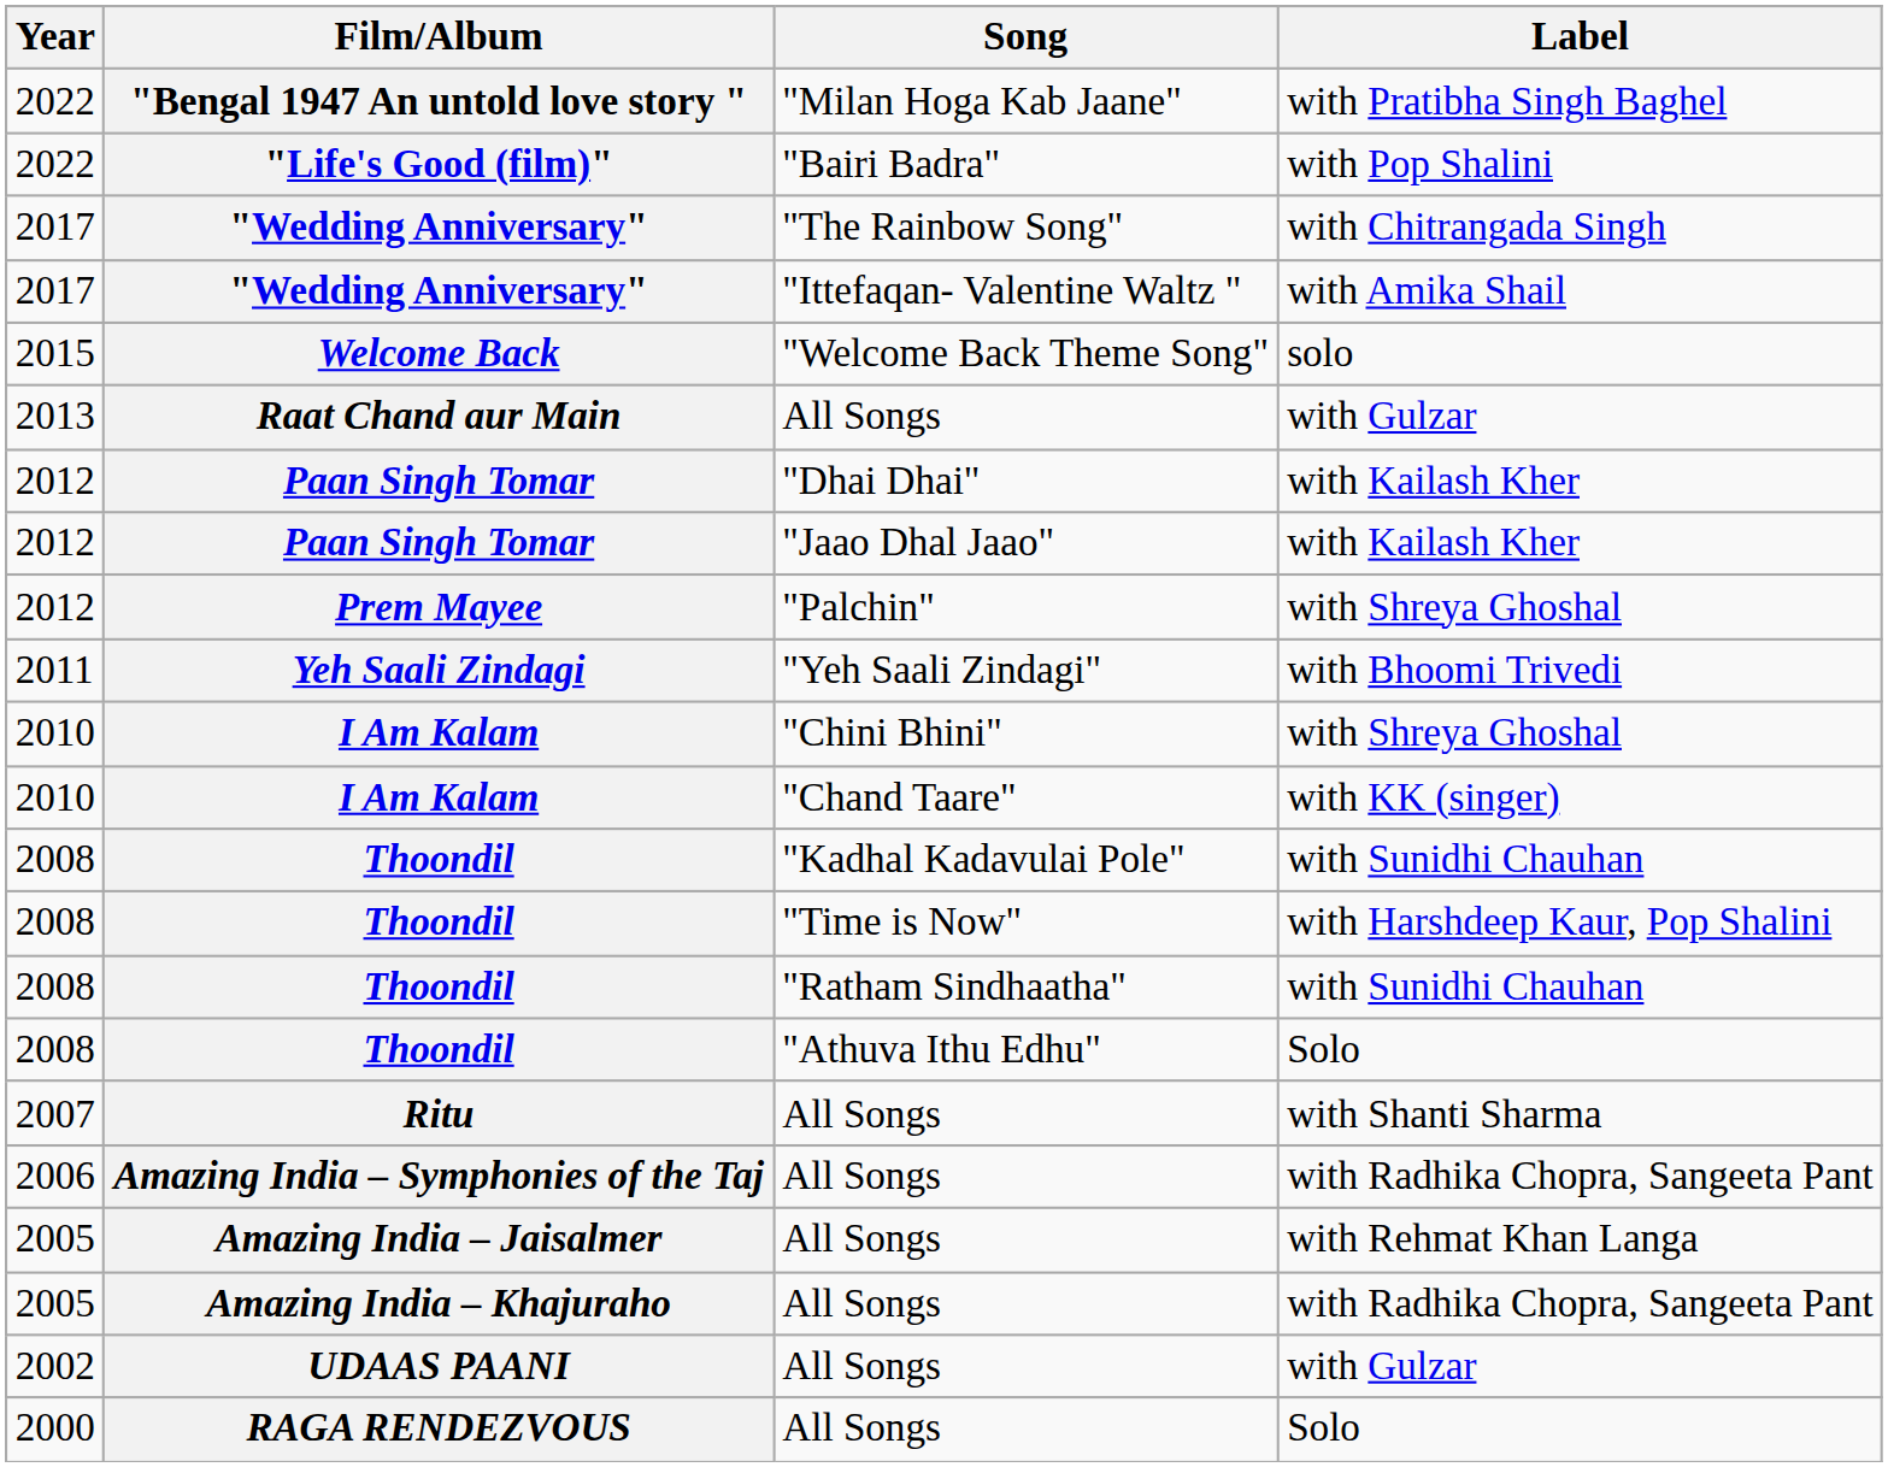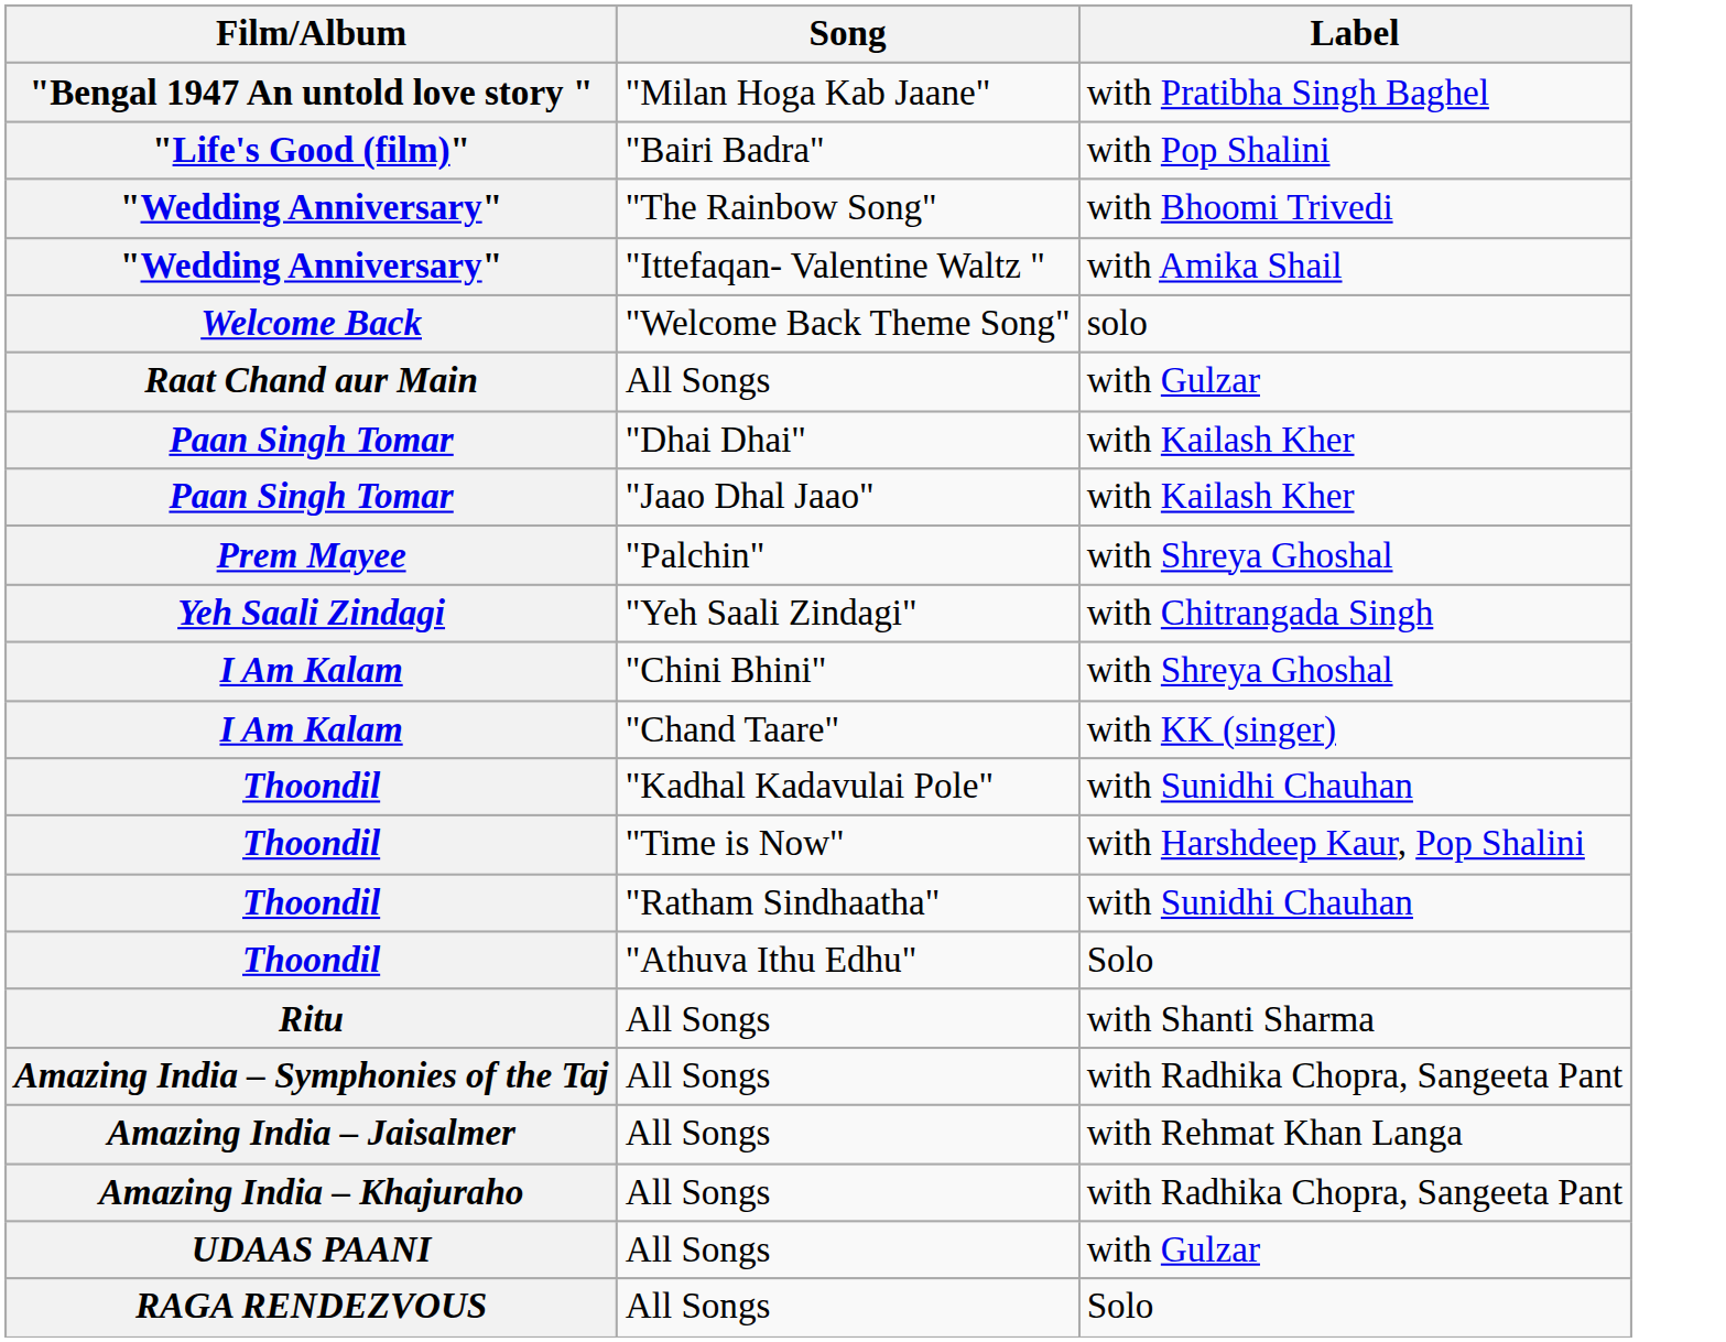- column: Year | 2022 | 2022 | 2017 | 2017 | 2015 | 2013 | 2012 | 2012 | 2012 | 2011 | 2010 | 2010 | 2008 | 2008 | 2008 | 2008 | 2007 | 2006 | 2005 | 2005 | 2002 | 2000
"Wedding Anniversary" / "The Rainbow Song" | Label: with Chitrangada Singh -> with Bhoomi Trivedi
Yeh Saali Zindagi | Label: with Bhoomi Trivedi -> with Chitrangada Singh
